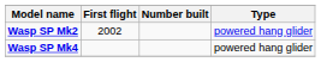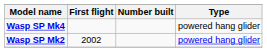rows swapped: Wasp SP Mk2 <-> Wasp SP Mk4
